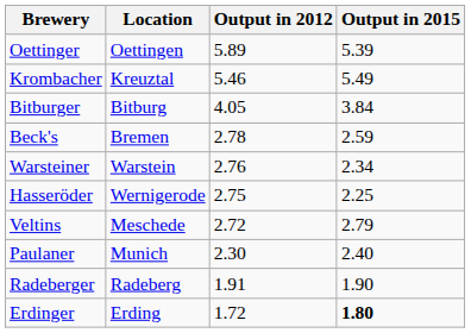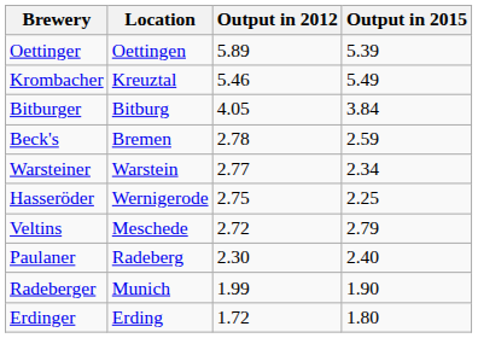Warsteiner | Output in 2012: 2.76 -> 2.77
Paulaner | Location: Munich -> Radeberg
Radeberger | Location: Radeberg -> Munich
Radeberger | Output in 2012: 1.91 -> 1.99
Erdinger | Output in 2015: bold -> normal
